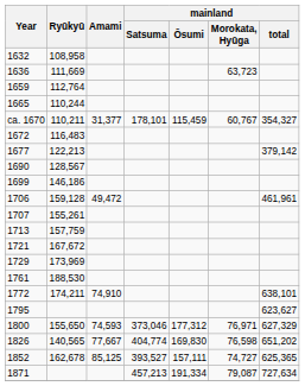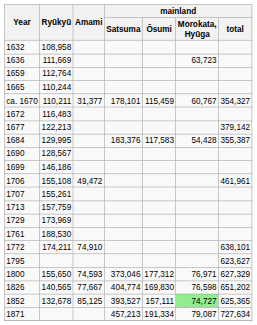+ row: 1684 | 129,995 | 183,376 | 117,583 | 54,428 | 355,387
1706 | Ryūkyū: 159,128 -> 155,108
- row: 1721 | 167,672
1852 | Ryūkyū: 162,678 -> 132,678
1852 | mainland / Morokata, Hyūga: no background -> lightgreen background
